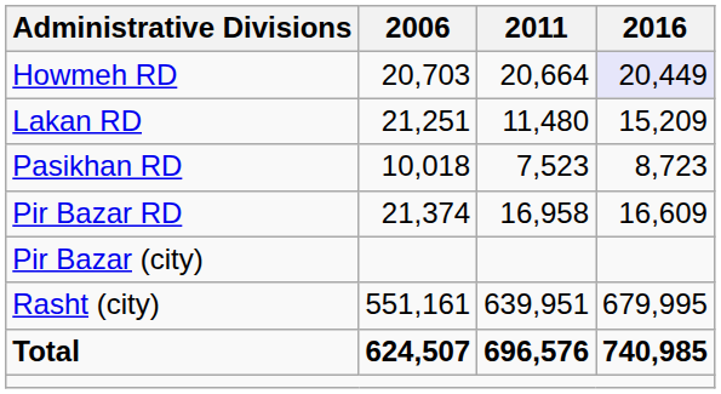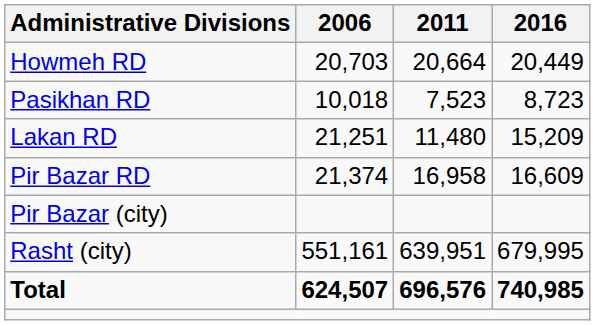Howmeh RD | 2016: lavender background -> no background
rows swapped: Lakan RD <-> Pasikhan RD
